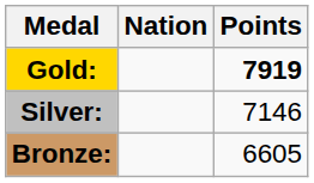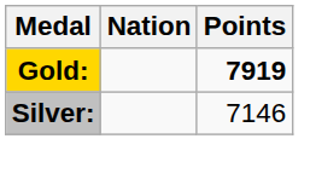- row: Bronze: | 6605
